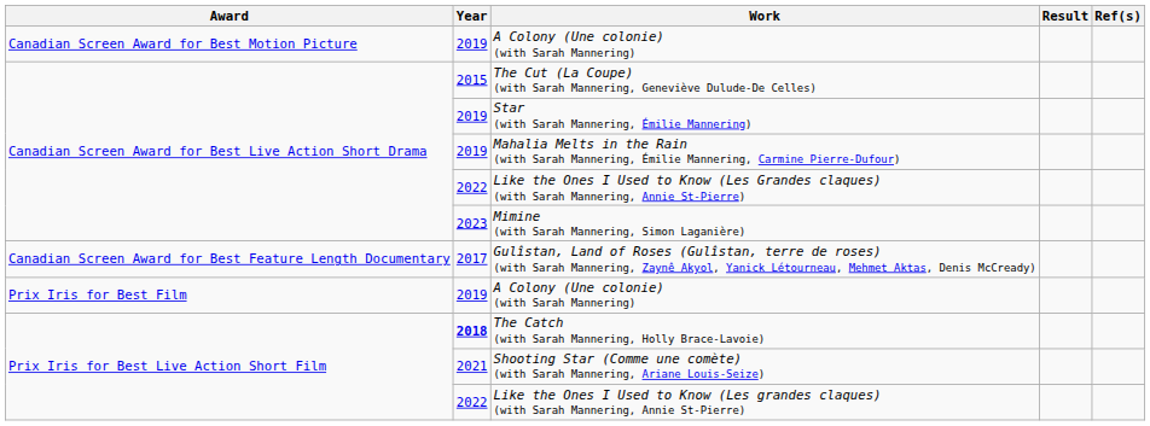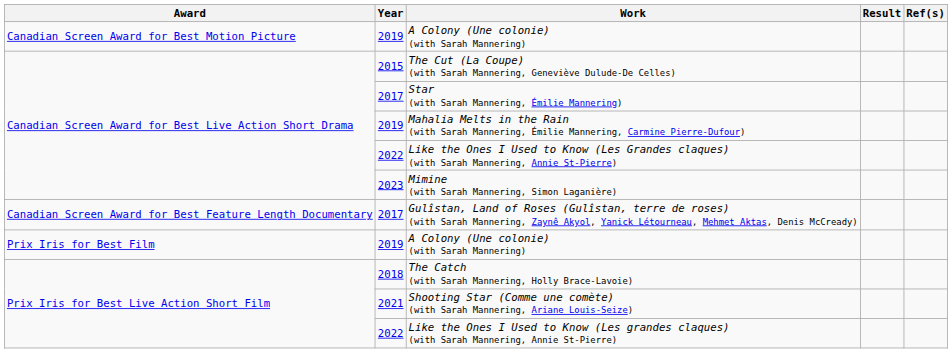Star (with Sarah Mannering, Émilie Mannering) | Year: 2019 -> 2017
The Catch (with Sarah Mannering, Holly Brace-Lavoie) | Year: bold -> normal
